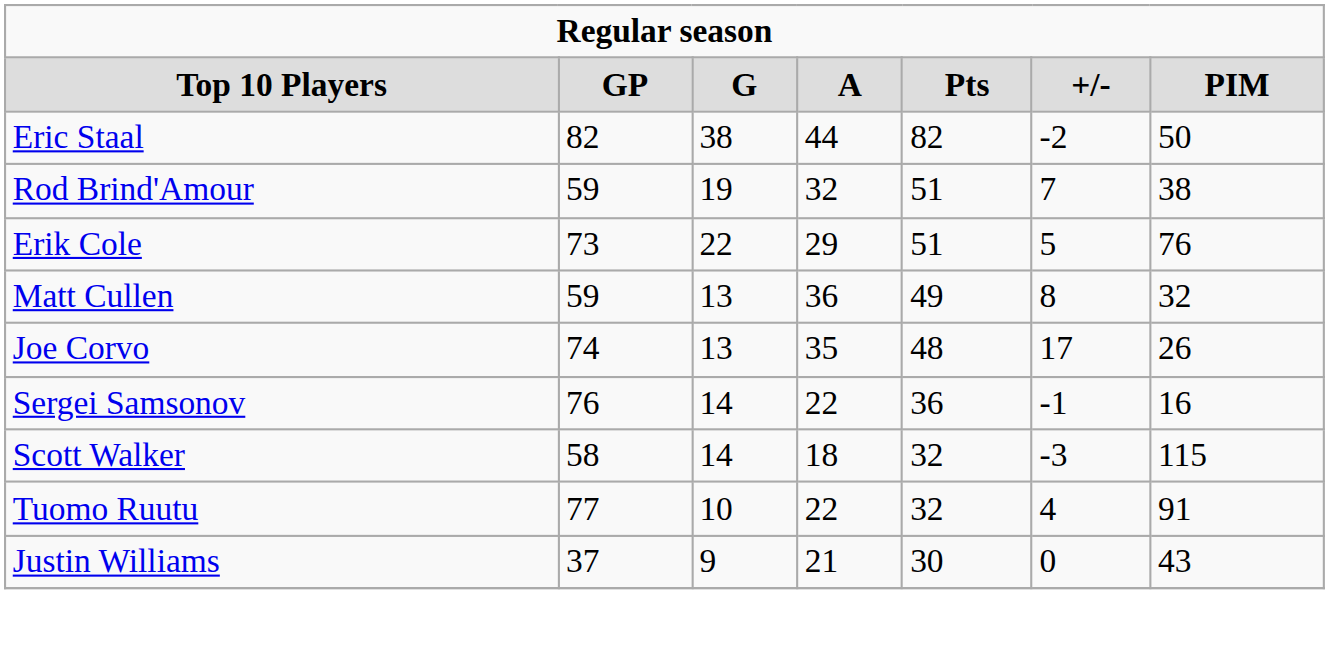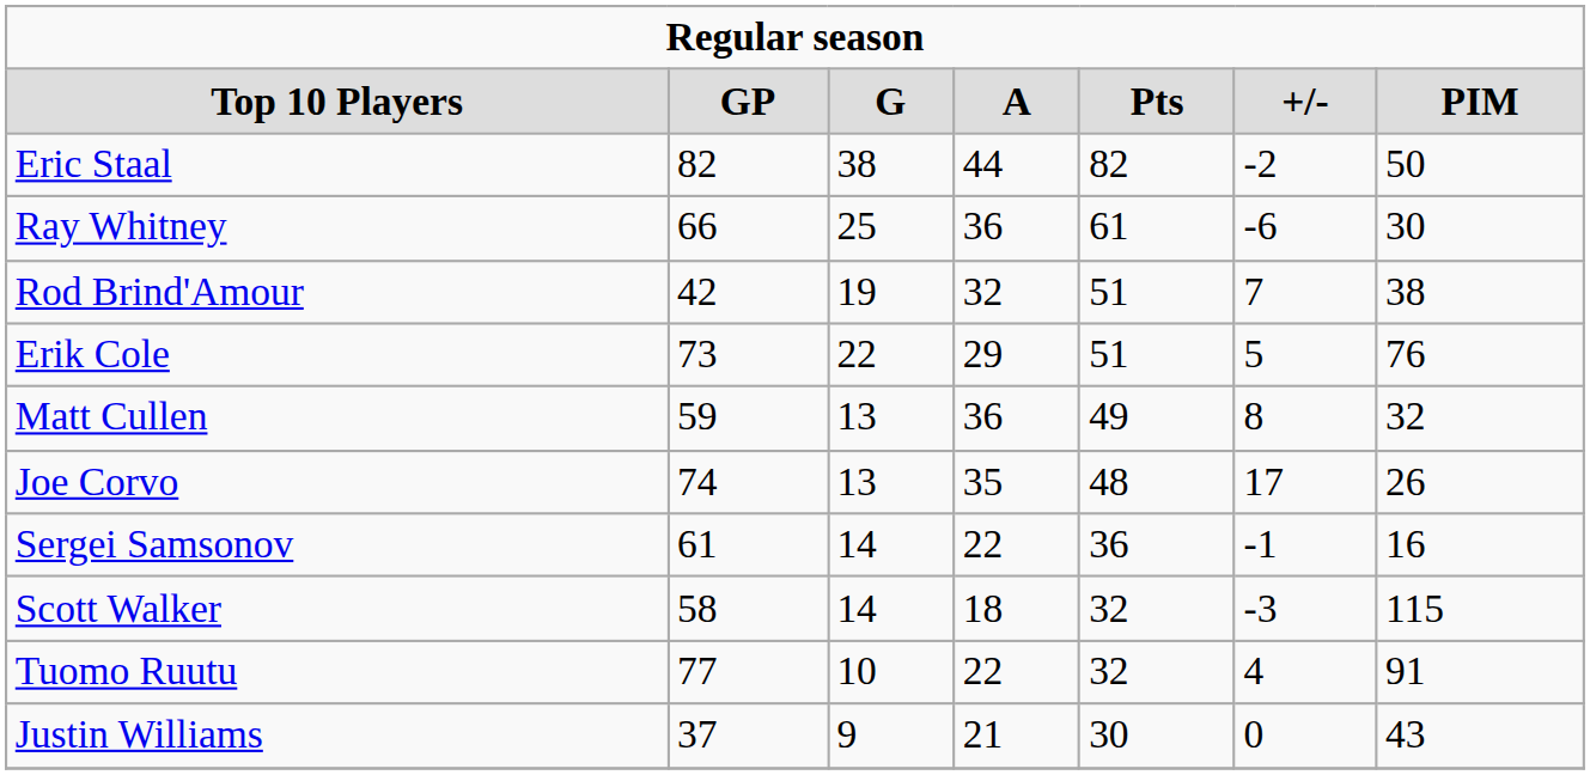+ row: Ray Whitney | 66 | 25 | 36 | 61 | -6 | 30
Rod Brind'Amour | column 2: 59 -> 42
Sergei Samsonov | column 2: 76 -> 61
